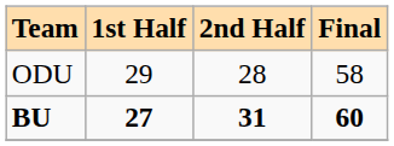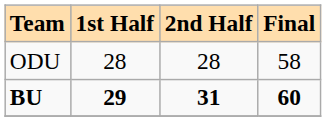ODU | 1st Half: 29 -> 28
BU | 1st Half: 27 -> 29
